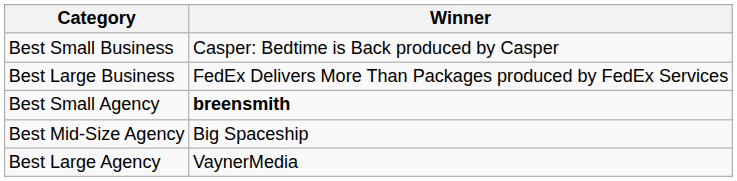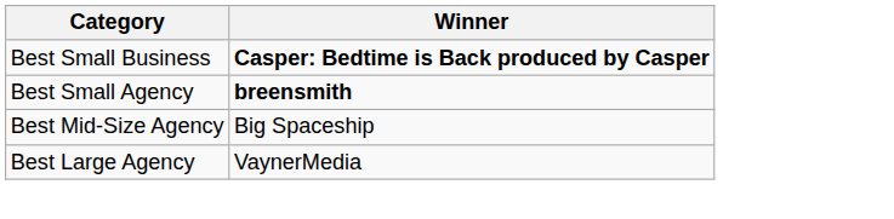Best Small Business | Winner: normal -> bold
- row: Best Large Business | FedEx Delivers More Than Packages produced by FedEx Services
